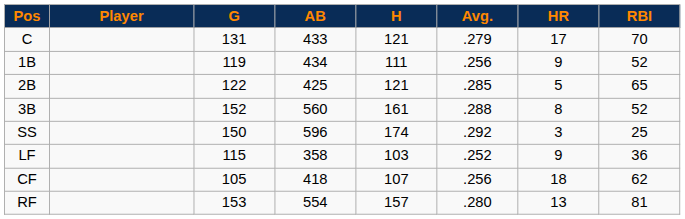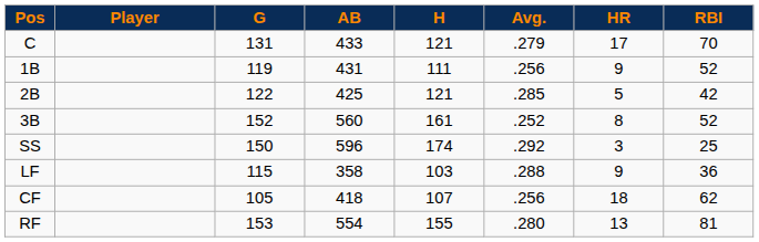1B | AB: 434 -> 431
2B | RBI: 65 -> 42
3B | Avg.: .288 -> .252
LF | Avg.: .252 -> .288
RF | H: 157 -> 155
